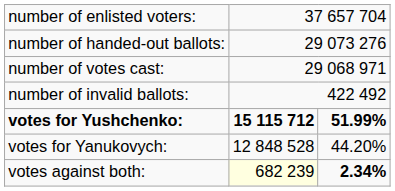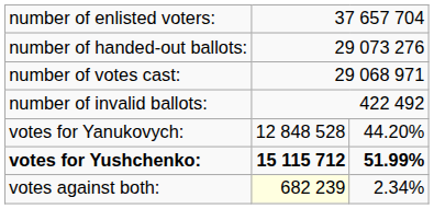rows swapped: votes for Yushchenko: <-> votes for Yanukovych:
votes against both: | column 3: bold -> normal
